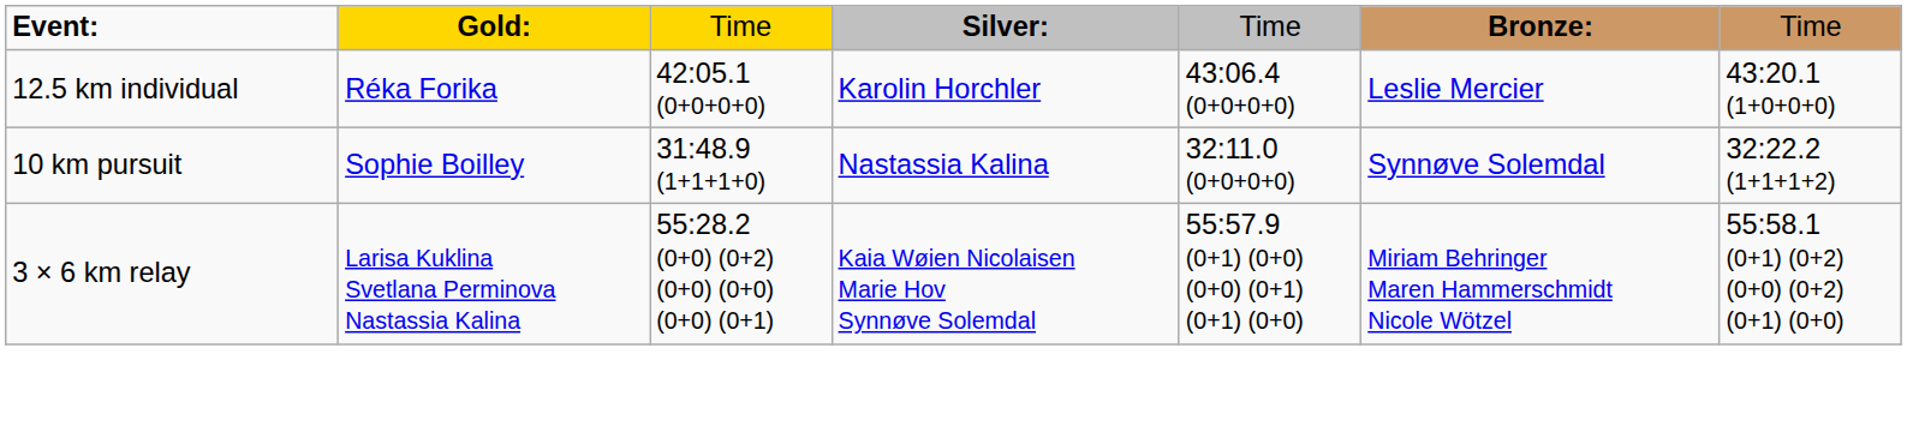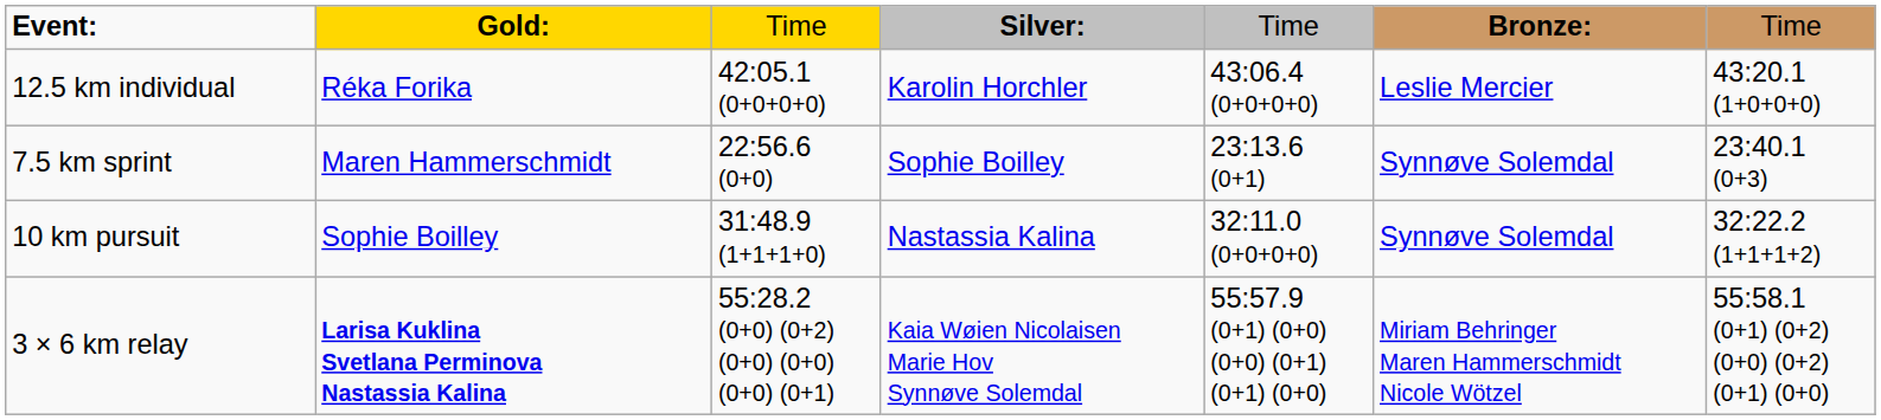+ row: 7.5 km sprint | Maren Hammerschmidt | 22:56.6 (0+0) | Sophie Boilley | 23:13.6 (0+1) | Synnøve Solemdal | 23:40.1 (0+3)
3 × 6 km relay | column 2: normal -> bold
